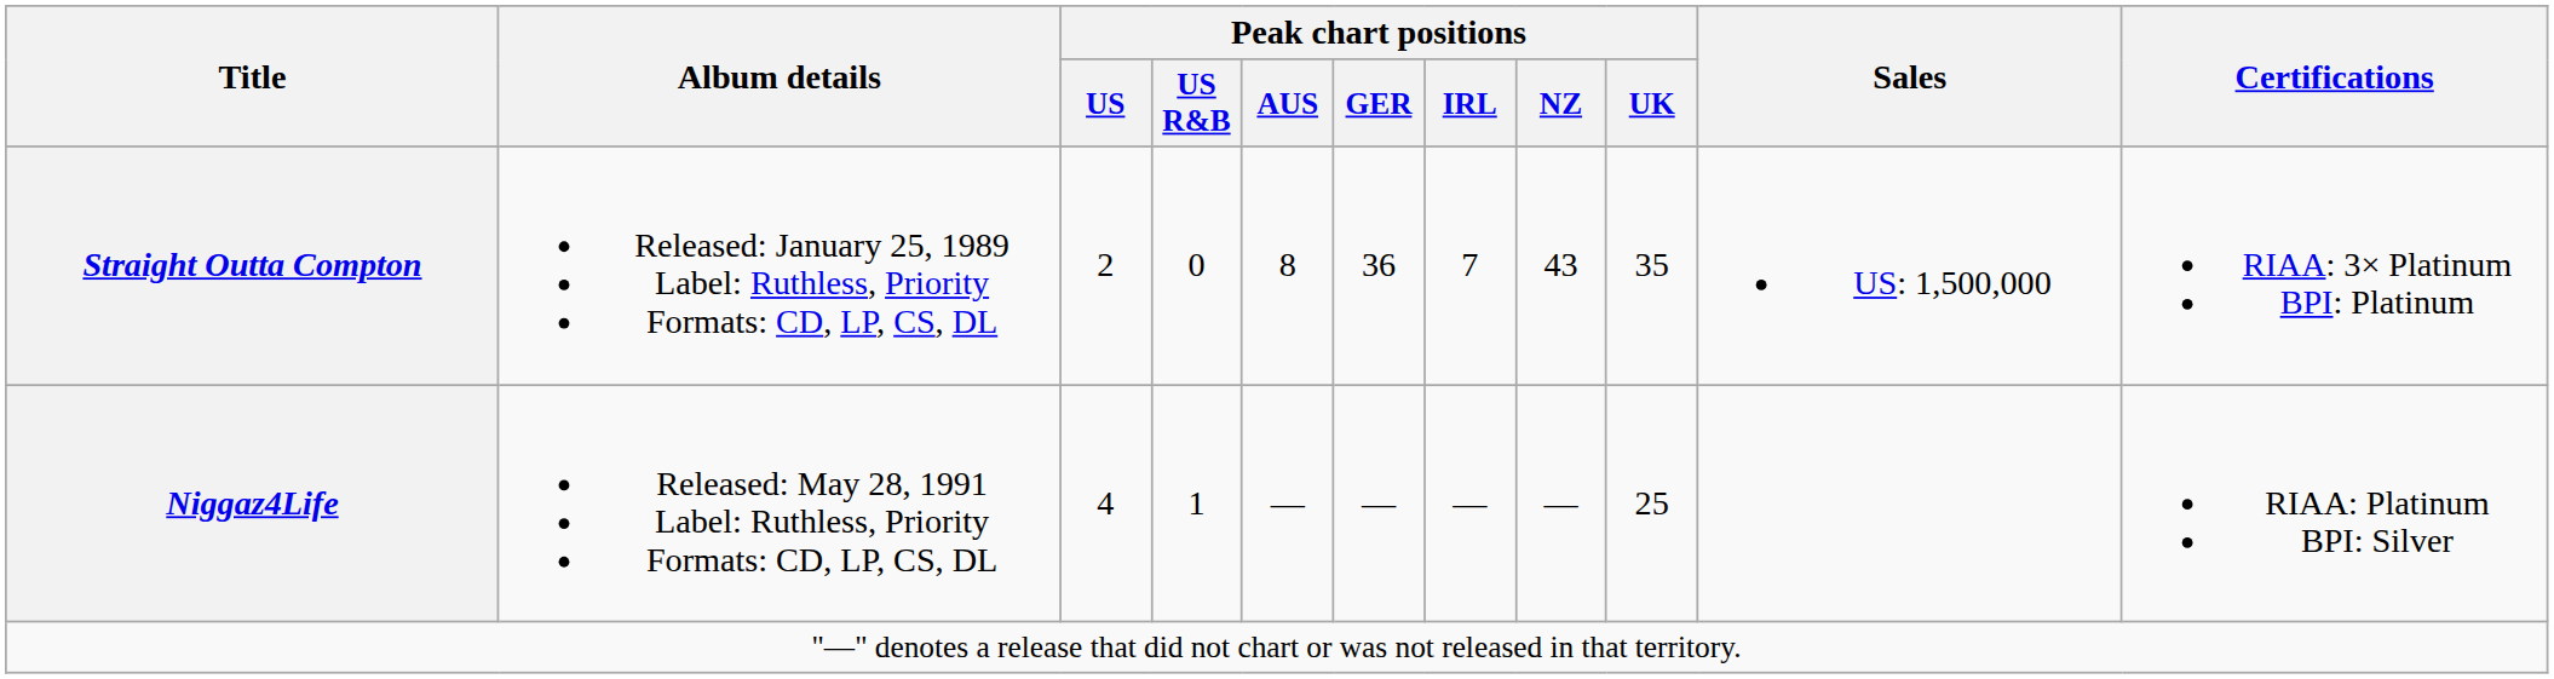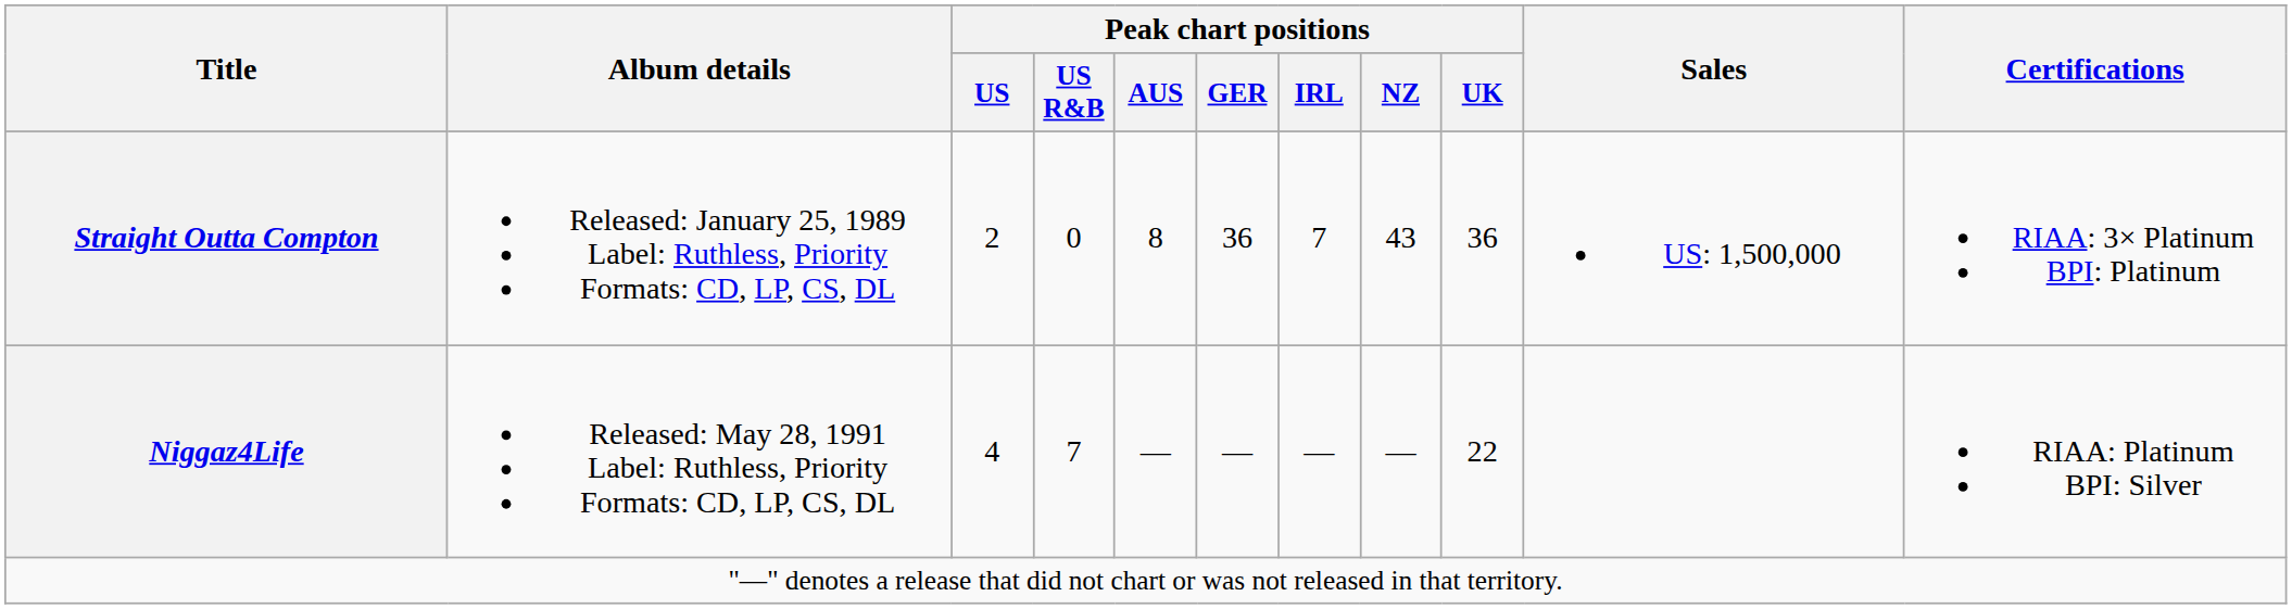Straight Outta Compton | Peak chart positions / UK: 35 -> 36
Niggaz4Life | Peak chart positions / US R&B: 1 -> 7
Niggaz4Life | Peak chart positions / UK: 25 -> 22
